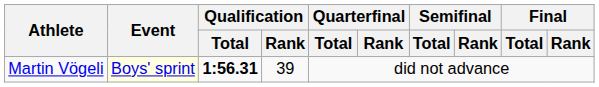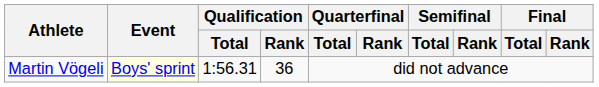Martin Vögeli | Qualification / Total: bold -> normal
Martin Vögeli | Qualification / Rank: 39 -> 36
